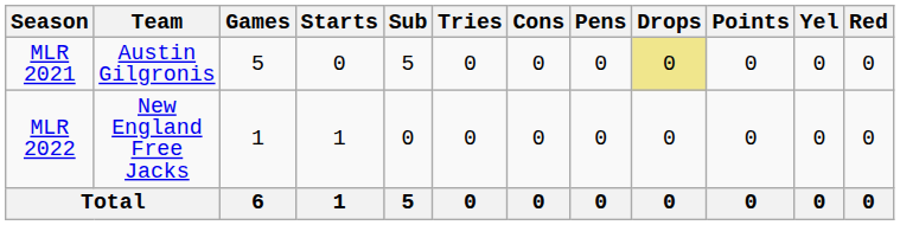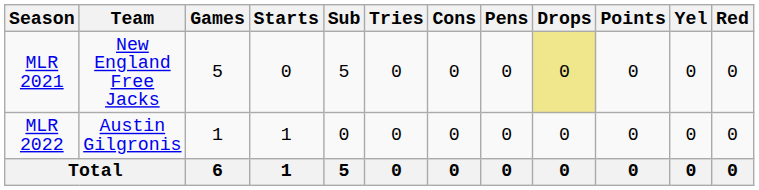MLR 2021 | Team: Austin Gilgronis -> New England Free Jacks
MLR 2022 | Team: New England Free Jacks -> Austin Gilgronis
